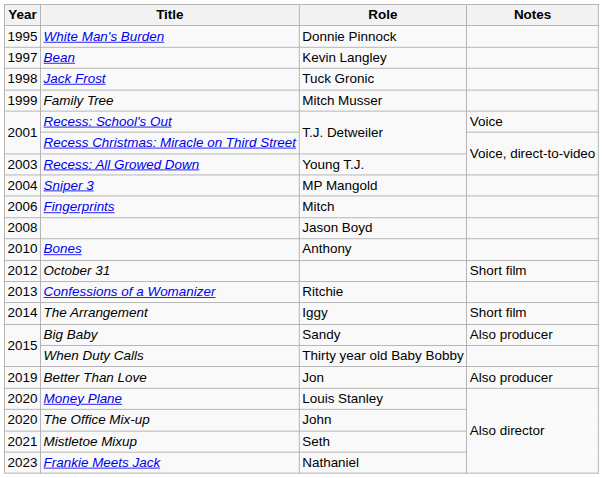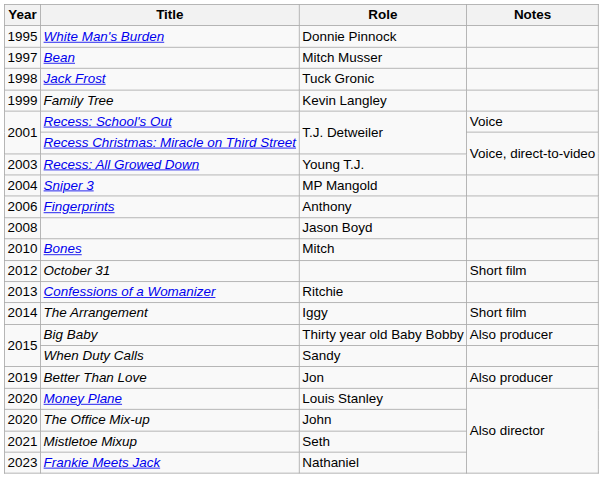Bean | Role: Kevin Langley -> Mitch Musser
Family Tree | Role: Mitch Musser -> Kevin Langley
Fingerprints | Role: Mitch -> Anthony
Bones | Role: Anthony -> Mitch
Big Baby | Role: Sandy -> Thirty year old Baby Bobby
When Duty Calls | Role: Thirty year old Baby Bobby -> Sandy
